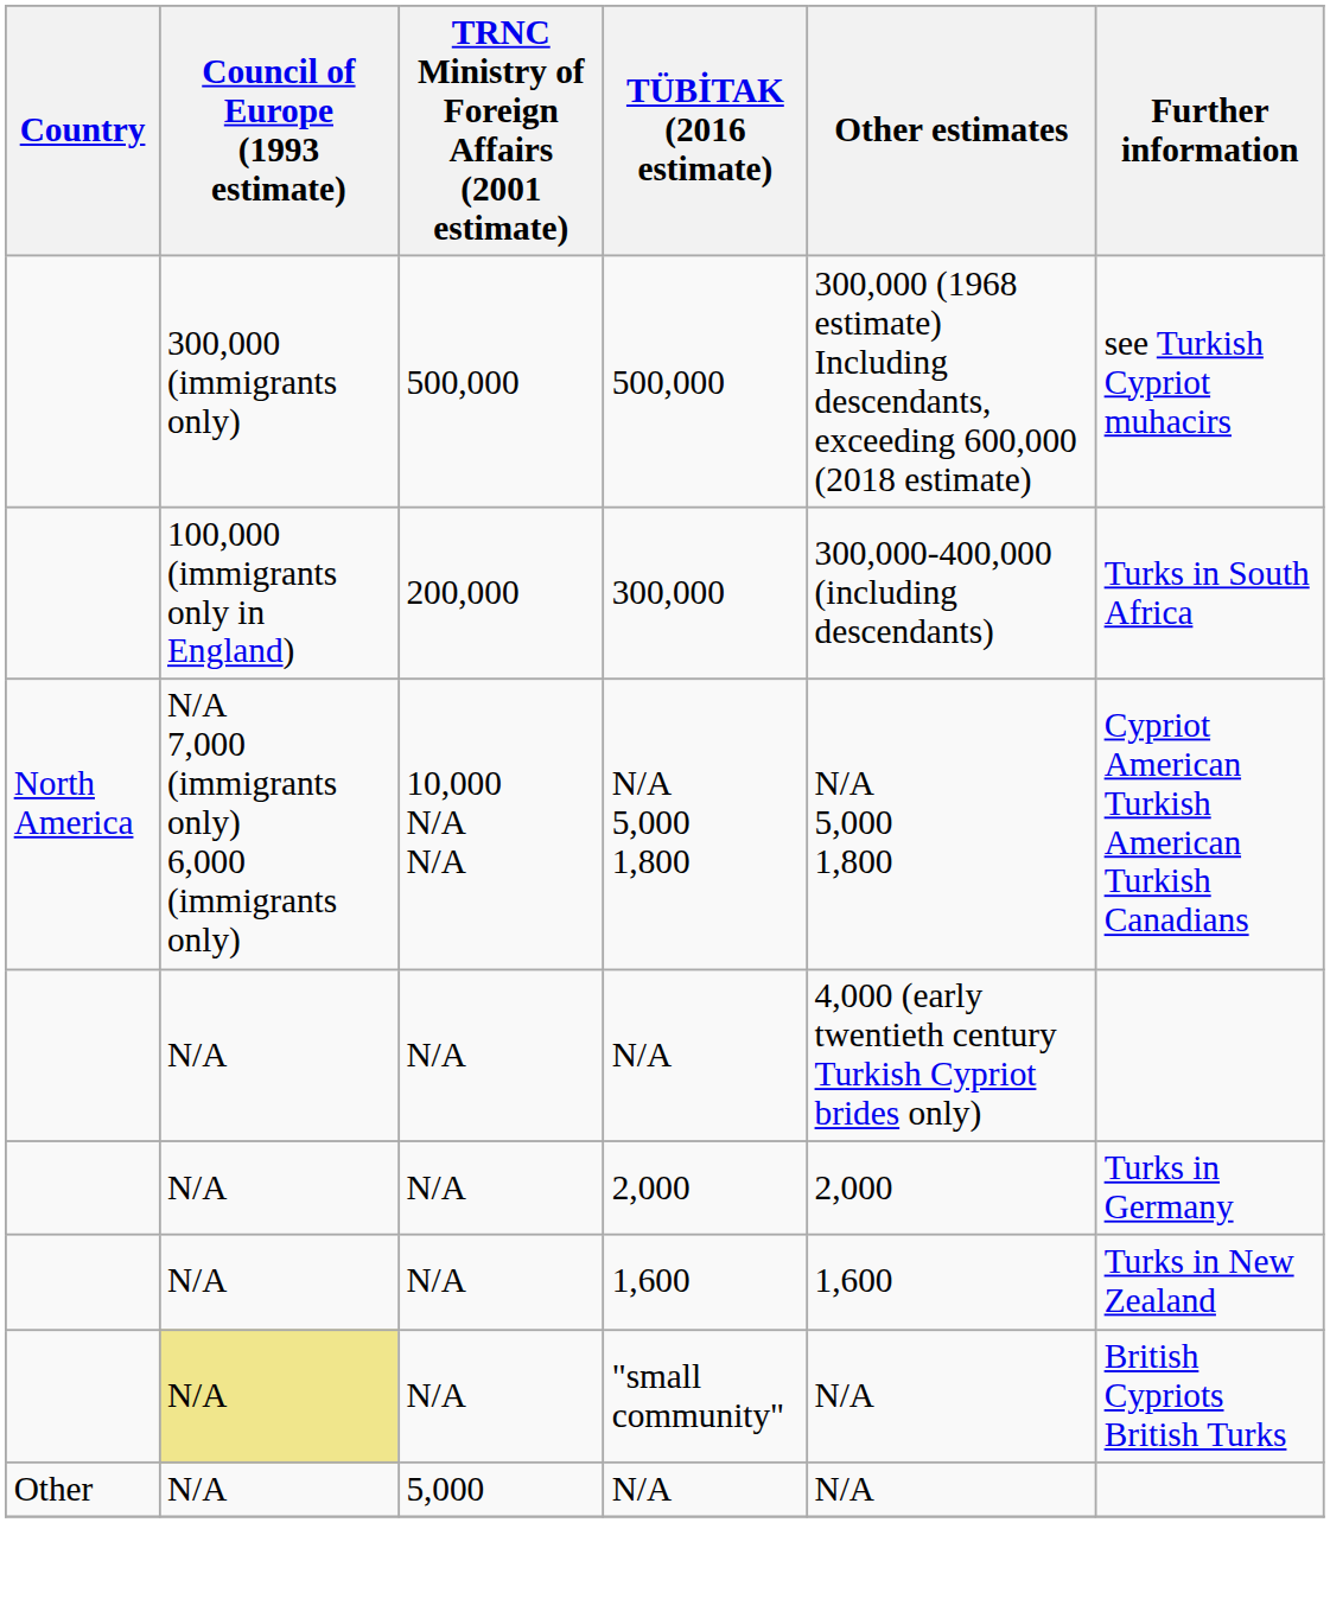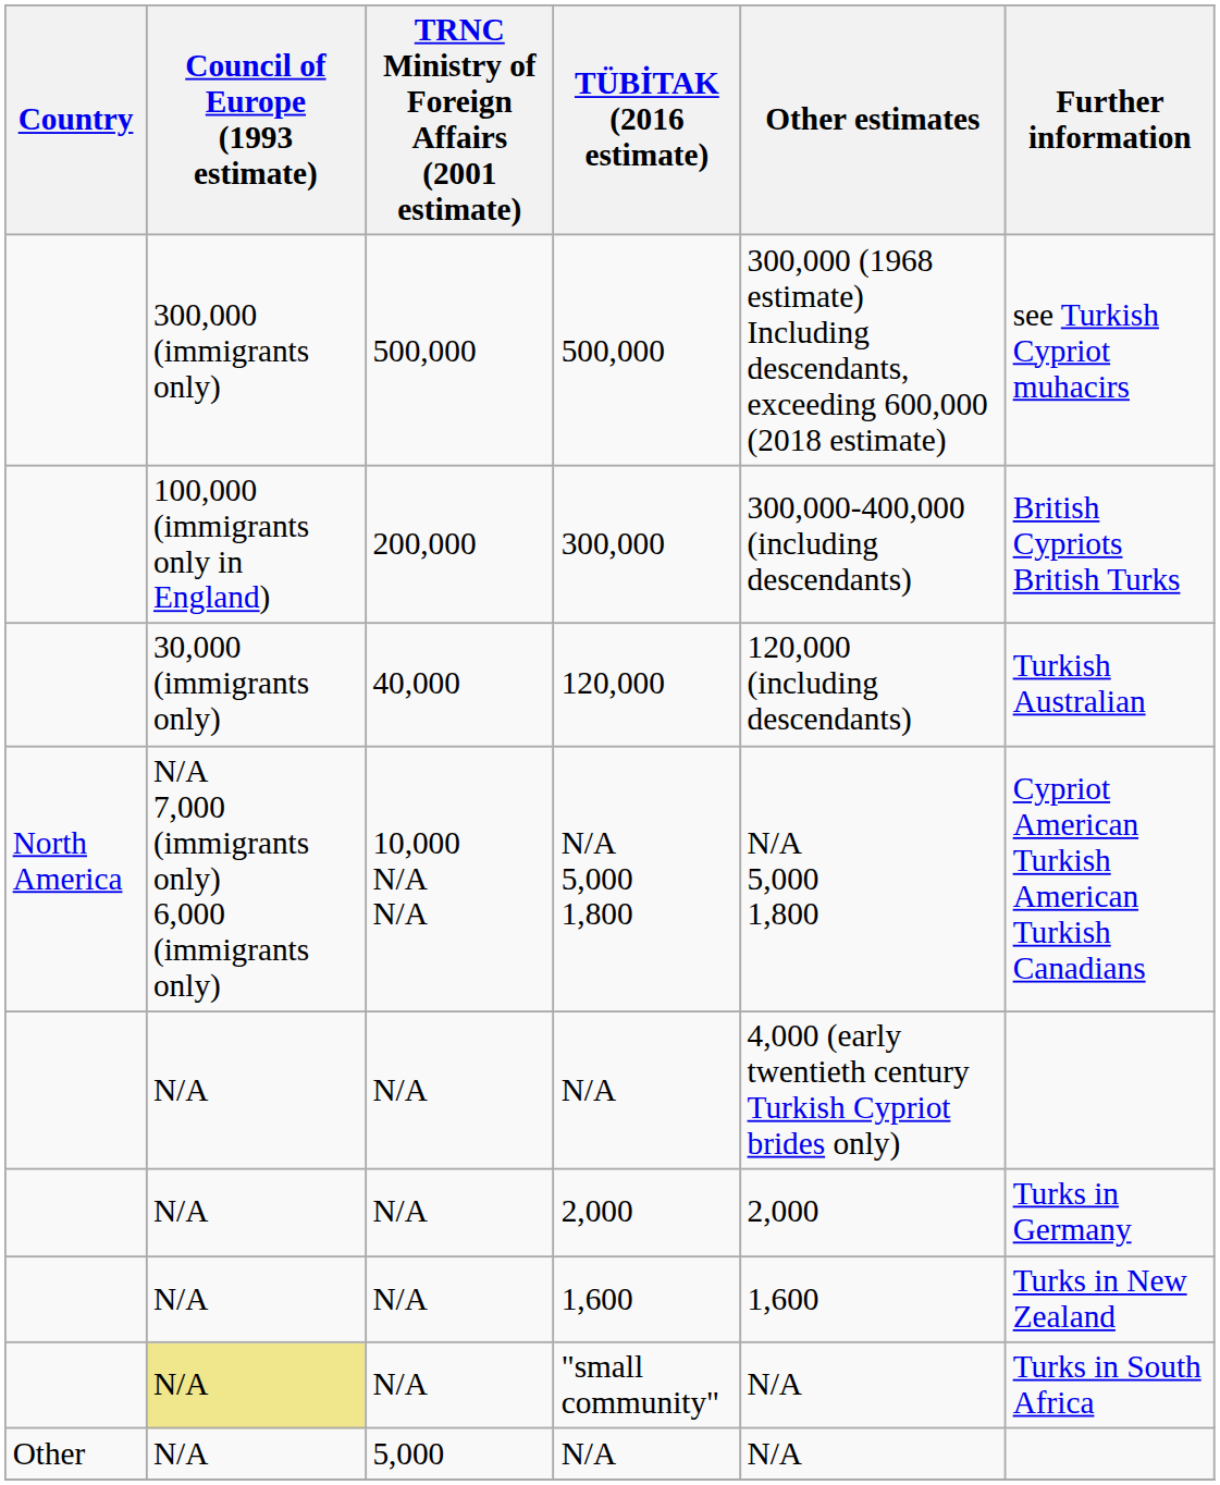300,000 | Further information: Turks in South Africa -> British Cypriots British Turks
+ row: 30,000 (immigrants only) | 40,000 | 120,000 | 120,000 (including descendants) | Turkish Australian
"small community" | Further information: British Cypriots British Turks -> Turks in South Africa
